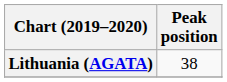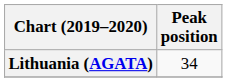Lithuania (AGATA) | Peak position: 38 -> 34
